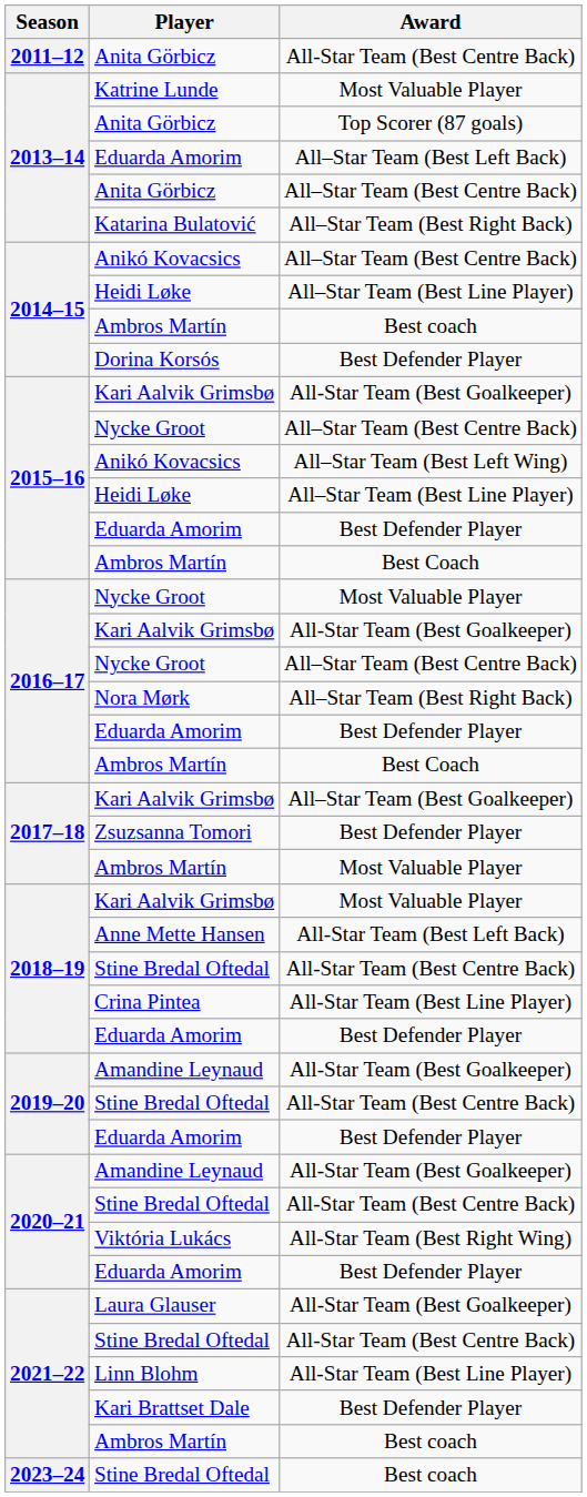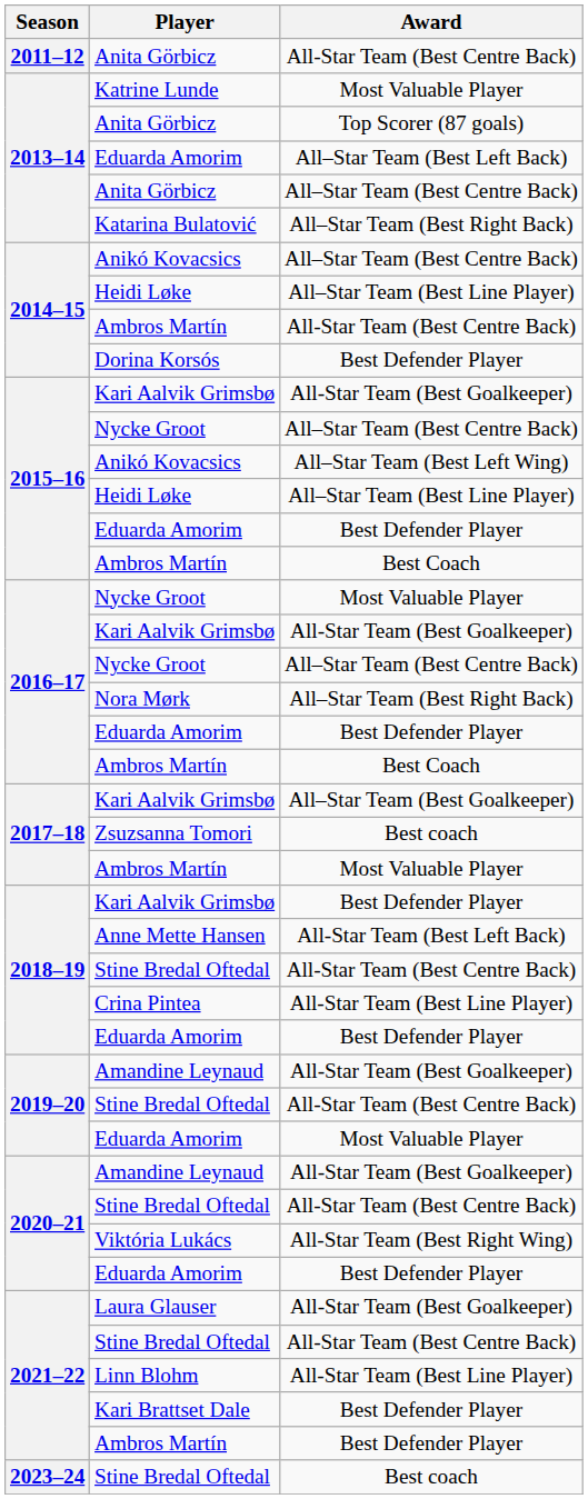2014–15 / Ambros Martín | Award: Best coach -> All-Star Team (Best Centre Back)
Zsuzsanna Tomori | Award: Best Defender Player -> Best coach
2018–19 / Kari Aalvik Grimsbø | Award: Most Valuable Player -> Best Defender Player
2019–20 / Eduarda Amorim | Award: Best Defender Player -> Most Valuable Player
2021–22 / Ambros Martín | Award: Best coach -> Best Defender Player
